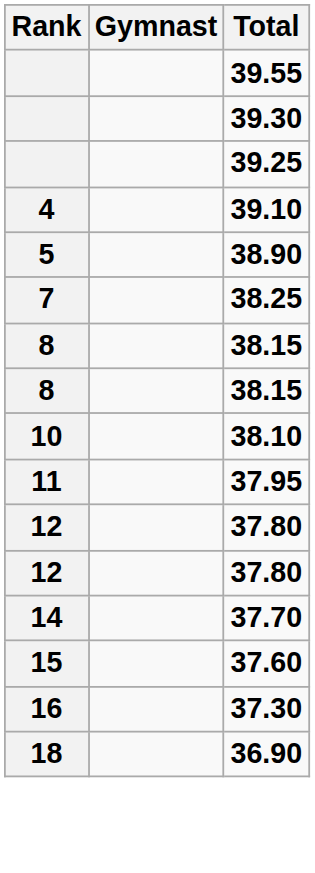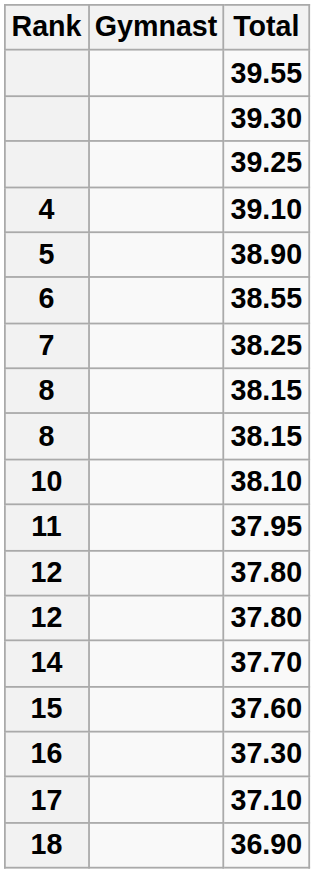+ row: 6 | 38.55
+ row: 17 | 37.10
